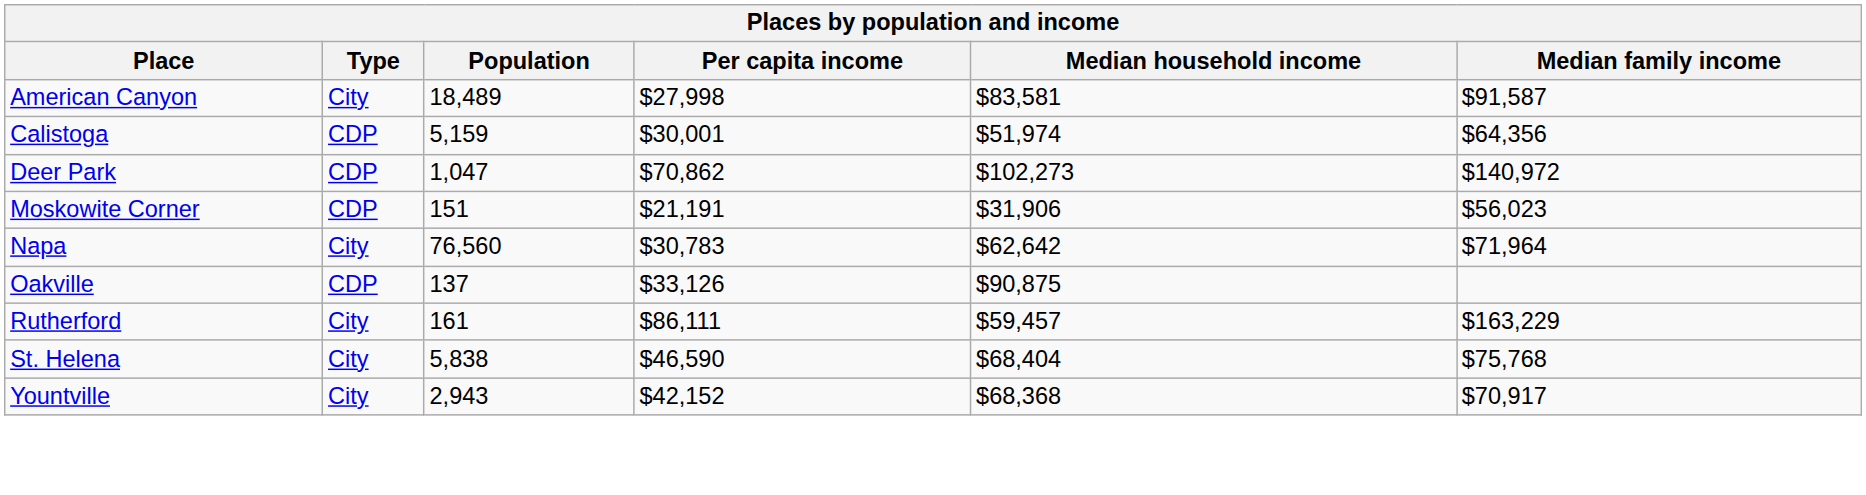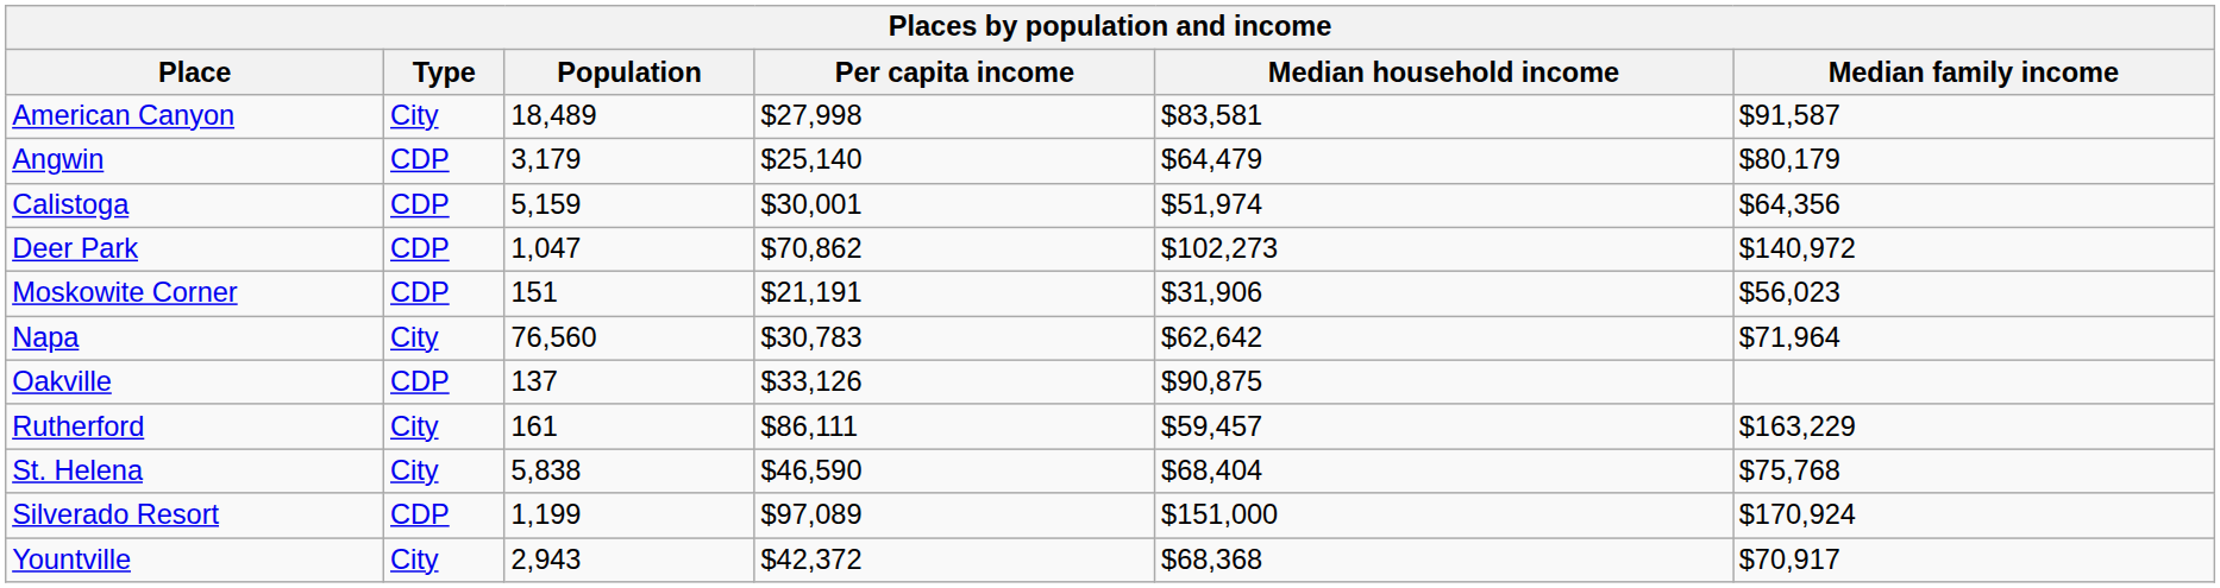+ row: Angwin | CDP | 3,179 | $25,140 | $64,479 | $80,179
+ row: Silverado Resort | CDP | 1,199 | $97,089 | $151,000 | $170,924
Yountville | Per capita income: $42,152 -> $42,372
